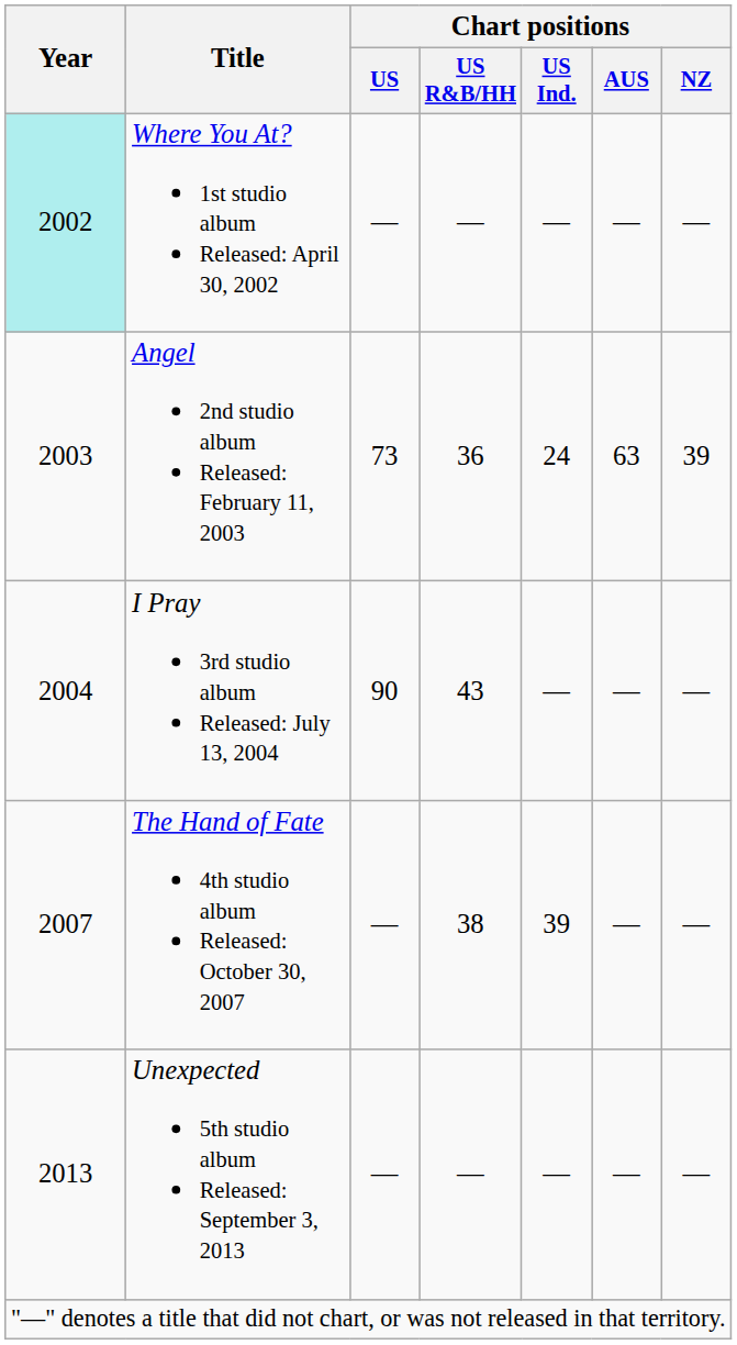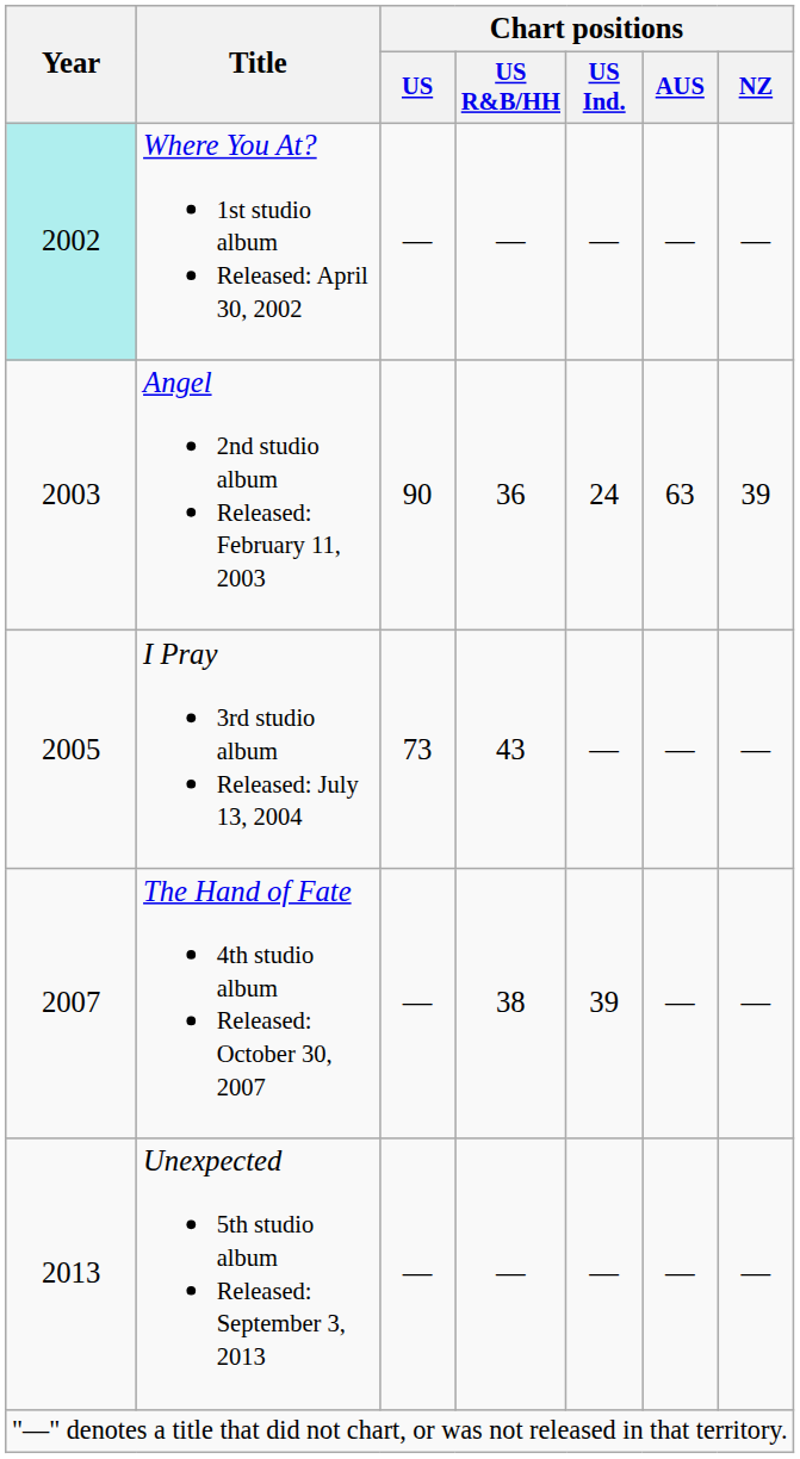Angel 2nd studio album Released: February 11, 2003 | Chart positions / US: 73 -> 90
I Pray 3rd studio album Released: July 13, 2004 | Year: 2004 -> 2005
I Pray 3rd studio album Released: July 13, 2004 | Chart positions / US: 90 -> 73
